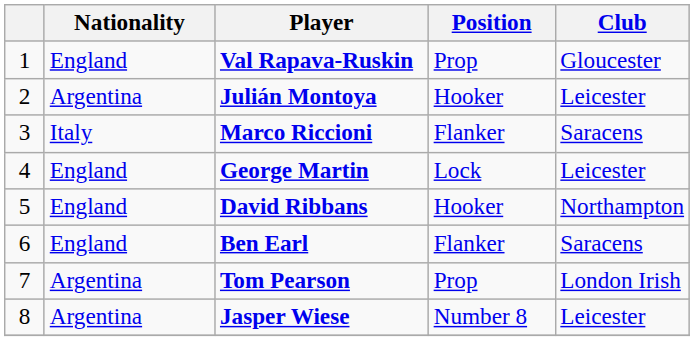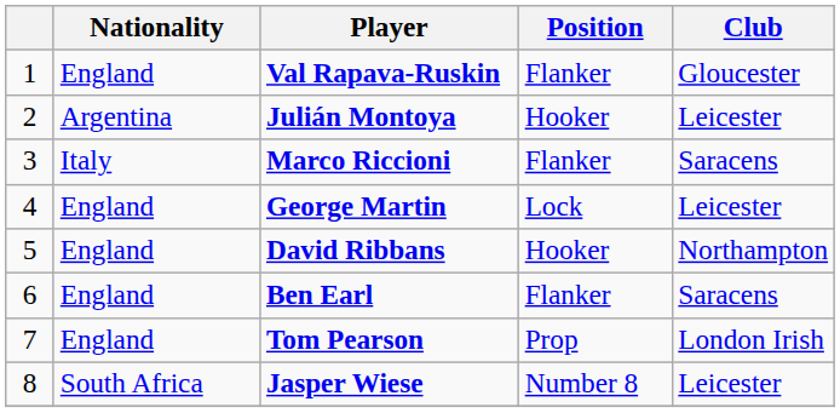Val Rapava-Ruskin | Position: Prop -> Flanker
Tom Pearson | Nationality: Argentina -> England
Jasper Wiese | Nationality: Argentina -> South Africa
